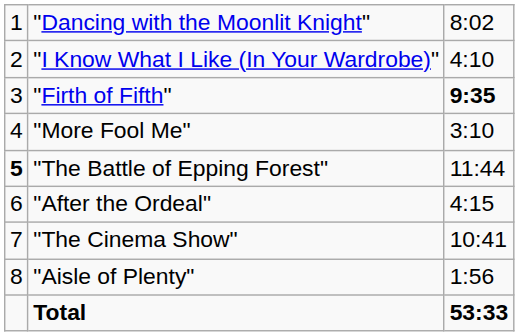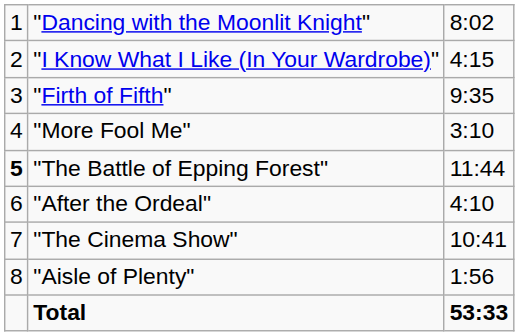"I Know What I Like (In Your Wardrobe)" | column 3: 4:10 -> 4:15
"Firth of Fifth" | column 3: bold -> normal
"After the Ordeal" | column 3: 4:15 -> 4:10
